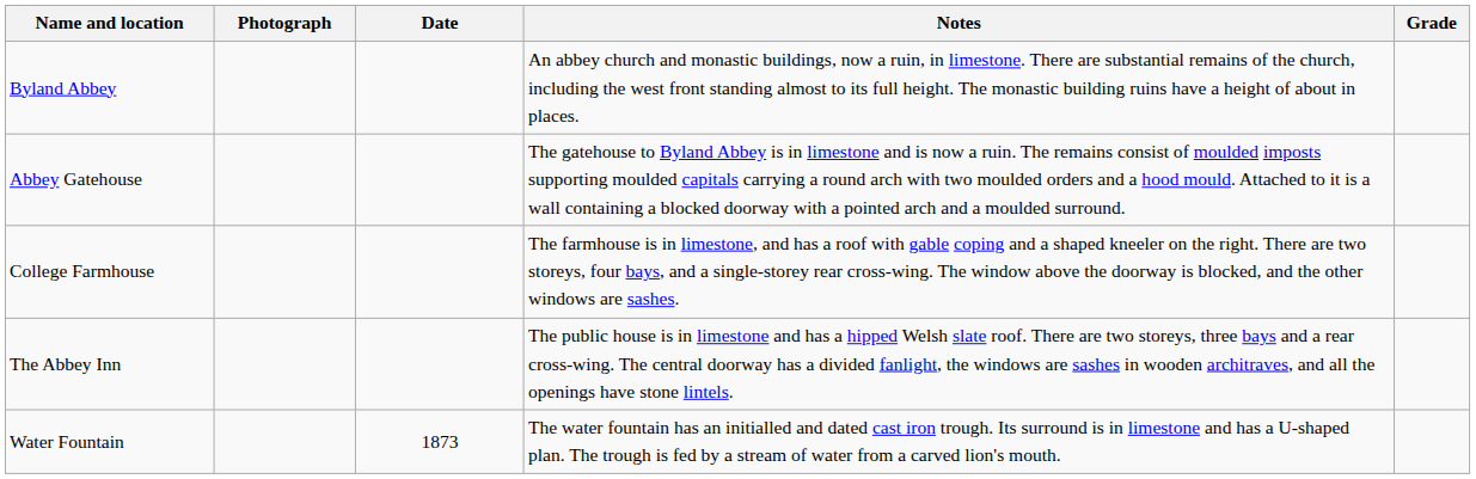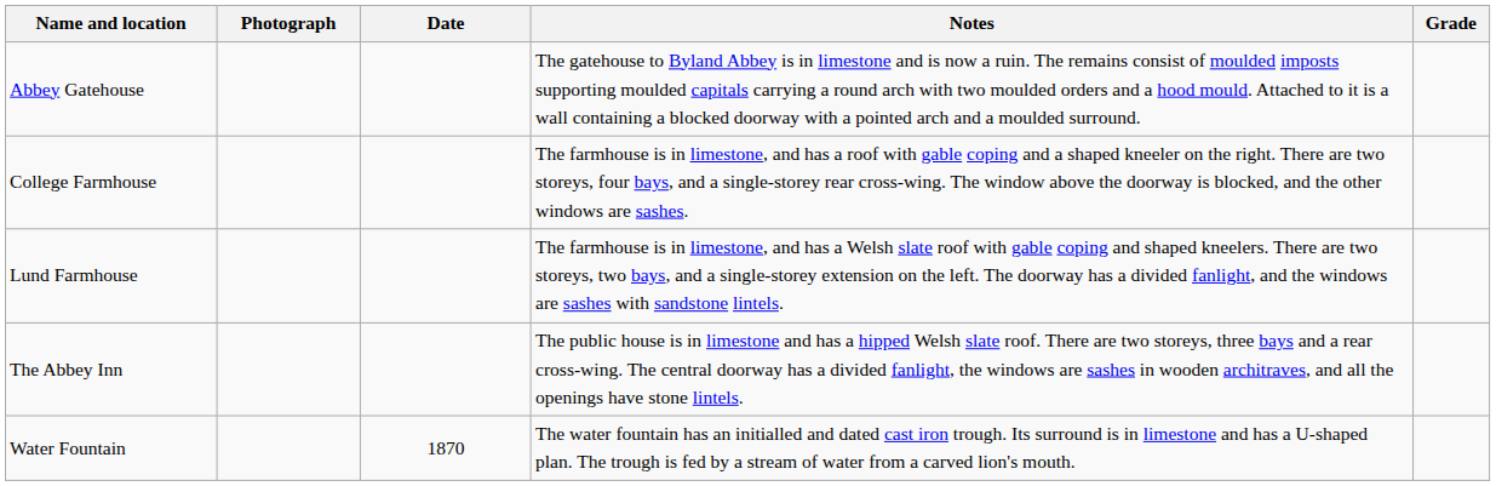- row: Byland Abbey | An abbey church and monastic buildings, now a ruin, in limestone. There are substantial remains of the church, including the west front standing almost to its full height. The monastic building ruins have a height of about in places.
+ row: Lund Farmhouse | The farmhouse is in limestone, and has a Welsh slate roof with gable coping and shaped kneelers. There are two storeys, two bays, and a single-storey extension on the left. The doorway has a divided fanlight, and the windows are sashes with sandstone lintels.
Water Fountain | Date: 1873 -> 1870
